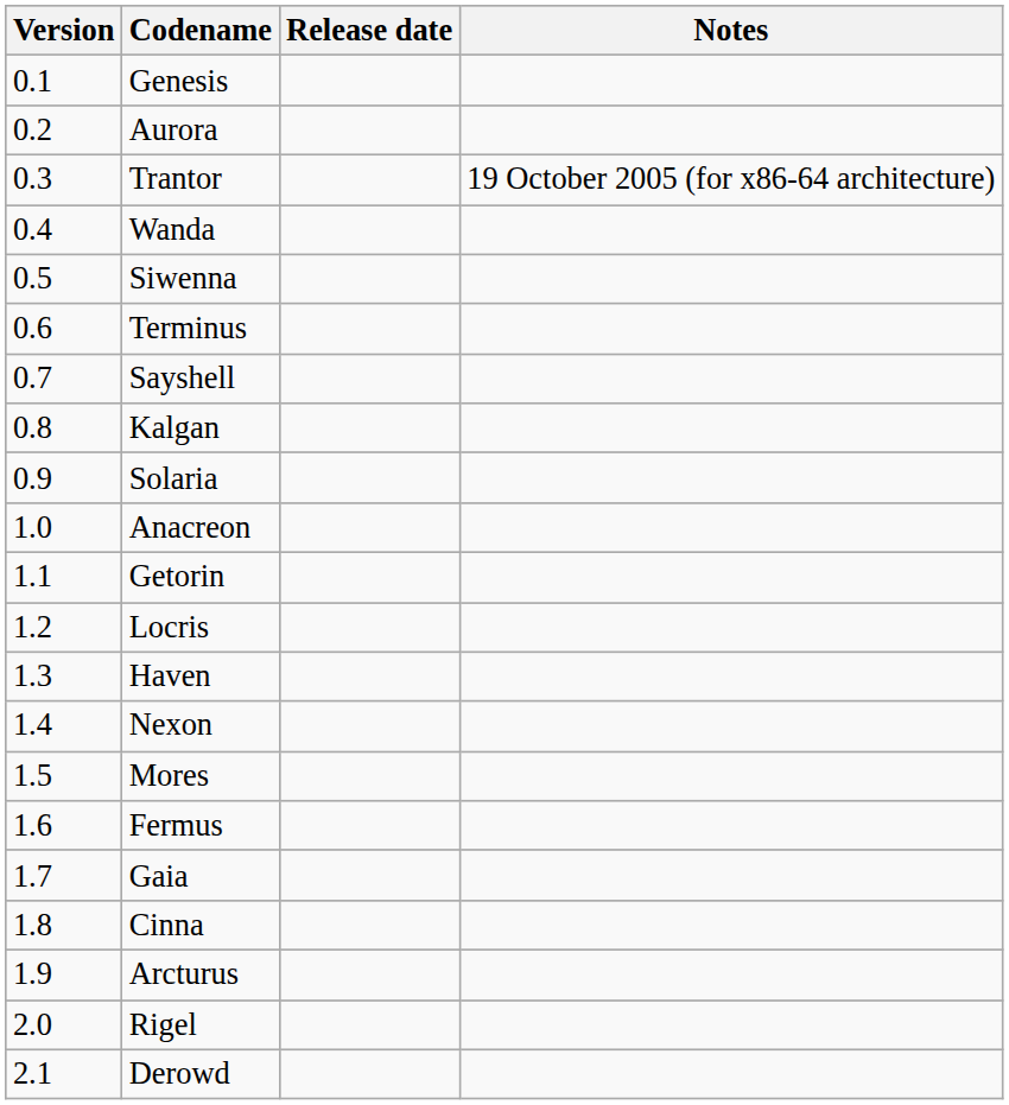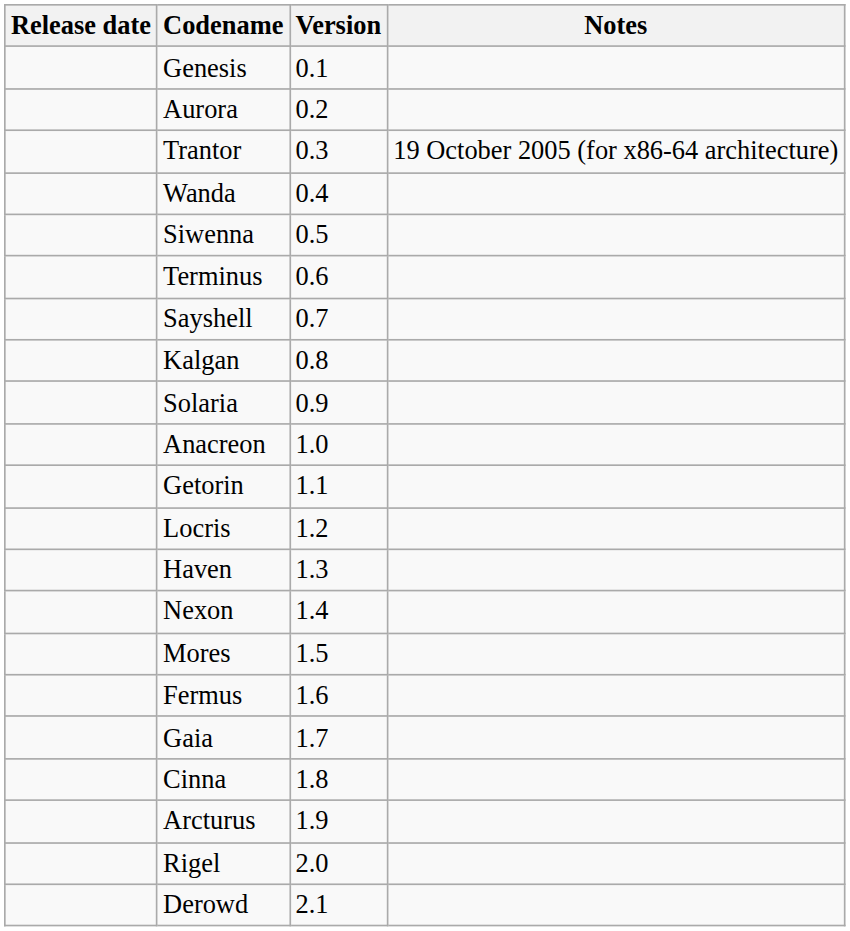columns swapped: Version <-> Release date
